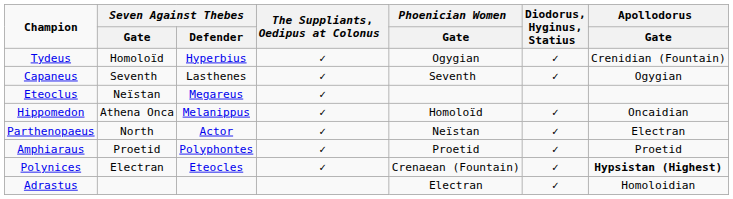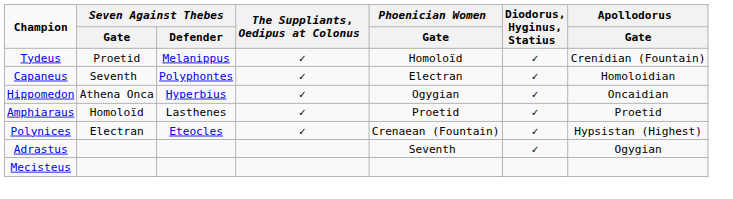Tydeus | Seven Against Thebes / Gate: Homoloïd -> Proetid
Tydeus | Seven Against Thebes / Defender: Hyperbius -> Melanippus
Tydeus | Phoenician Women / Gate: Ogygian -> Homoloïd
Capaneus | Seven Against Thebes / Defender: Lasthenes -> Polyphontes
Capaneus | Phoenician Women / Gate: Seventh -> Electran
Capaneus | Apollodorus / Gate: Ogygian -> Homoloidian
- row: Eteoclus | Neïstan | Megareus | ✓
Hippomedon | Seven Against Thebes / Defender: Melanippus -> Hyperbius
Hippomedon | Phoenician Women / Gate: Homoloïd -> Ogygian
- row: Parthenopaeus | North | Actor | ✓ | Neïstan | ✓ | Electran
Amphiaraus | Seven Against Thebes / Gate: Proetid -> Homoloïd
Amphiaraus | Seven Against Thebes / Defender: Polyphontes -> Lasthenes
Polynices | Apollodorus / Gate: bold -> normal
Adrastus | Phoenician Women / Gate: Electran -> Seventh
Adrastus | Apollodorus / Gate: Homoloidian -> Ogygian
+ row: Mecisteus
